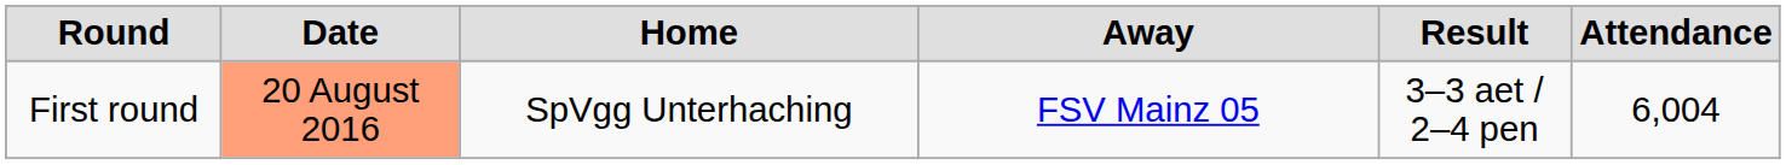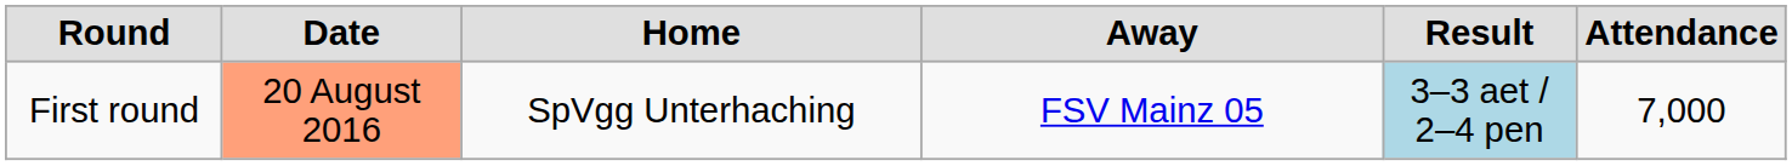First round | Result: no background -> lightblue background
First round | Attendance: 6,004 -> 7,000
